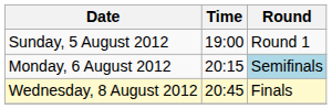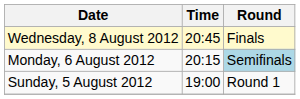rows swapped: Sunday, 5 August 2012 <-> Wednesday, 8 August 2012
